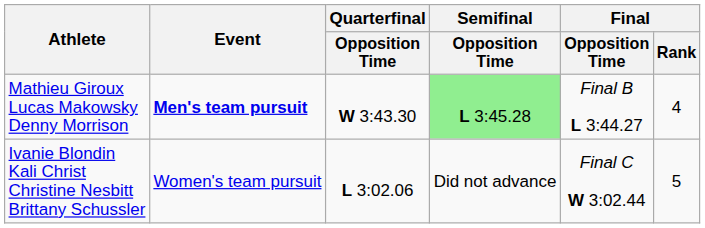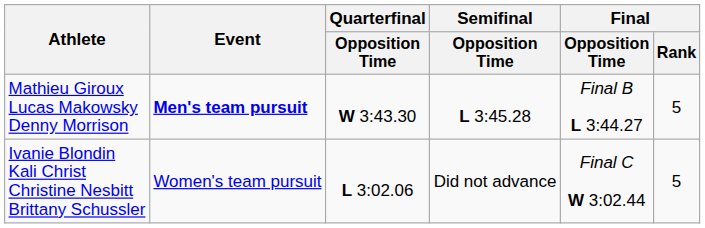Mathieu Giroux Lucas Makowsky Denny Morrison | Semifinal / Opposition Time: lightgreen background -> no background
Mathieu Giroux Lucas Makowsky Denny Morrison | Final / Rank: 4 -> 5
